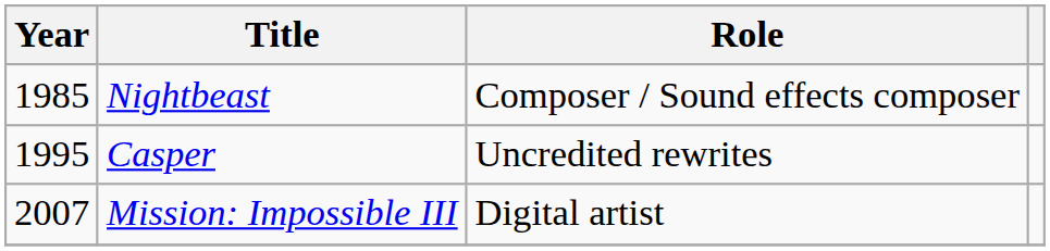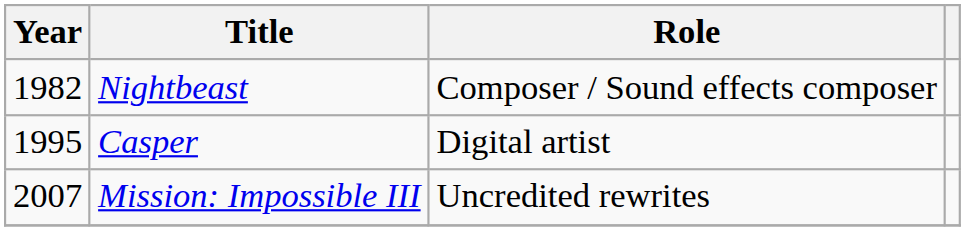Nightbeast | Year: 1985 -> 1982
Casper | Role: Uncredited rewrites -> Digital artist
Mission: Impossible III | Role: Digital artist -> Uncredited rewrites
